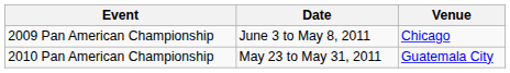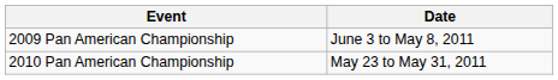- column: Venue | Chicago | Guatemala City
